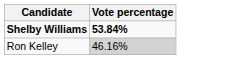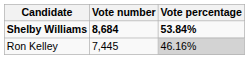+ column: Vote number | 8,684 | 7,445
